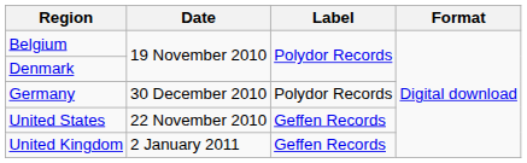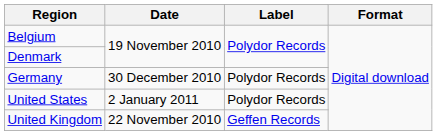United States | Date: 22 November 2010 -> 2 January 2011
United States | Label: Geffen Records -> Polydor Records
United Kingdom | Date: 2 January 2011 -> 22 November 2010
